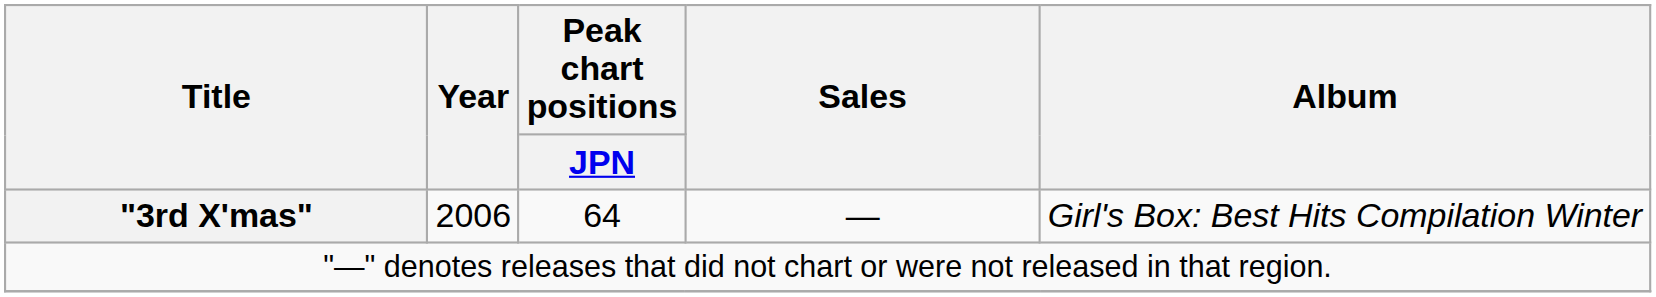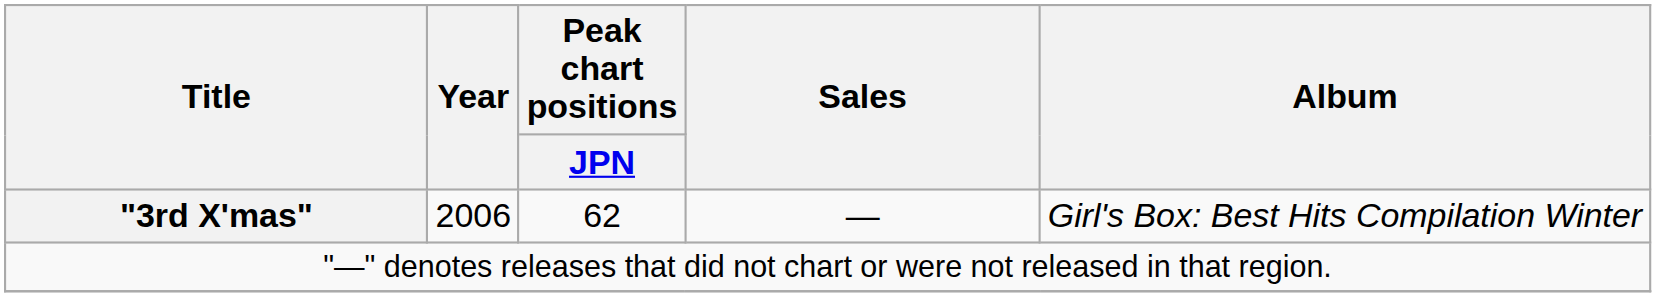"3rd X'mas" | Peak chart positions / JPN: 64 -> 62
